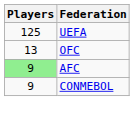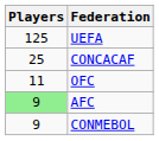+ row: 25 | CONCACAF
OFC | Players: 13 -> 11
